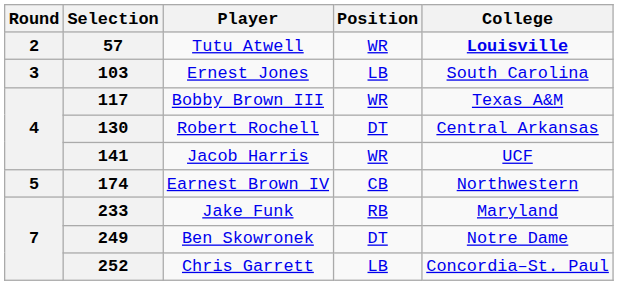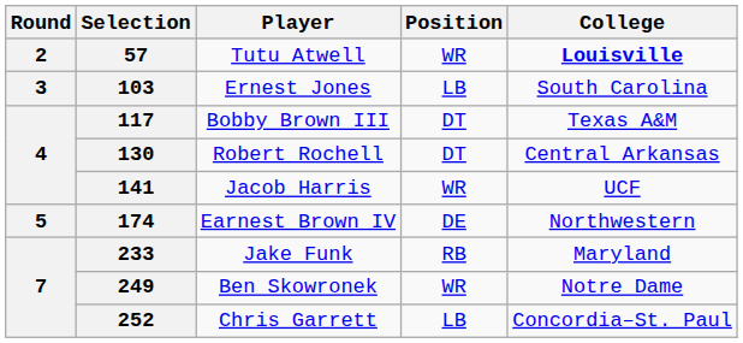117 | Position: WR -> DT
174 | Position: CB -> DE
249 | Position: DT -> WR
